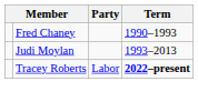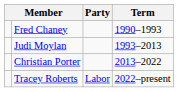+ row: Christian Porter | 2013–2022
Tracey Roberts | Term: bold -> normal
